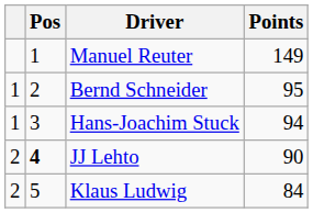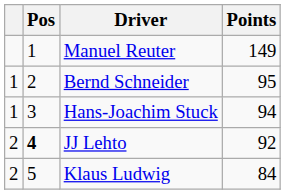JJ Lehto | Points: 90 -> 92
